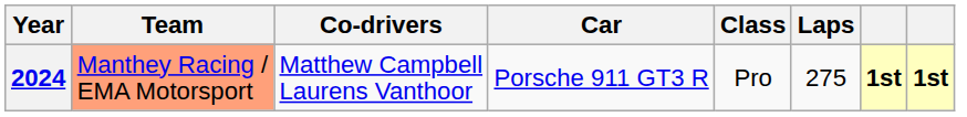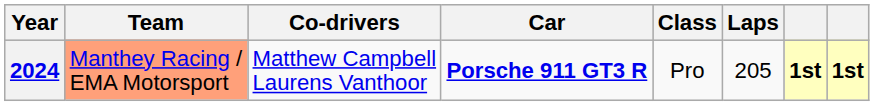2024 | Car: normal -> bold
2024 | Laps: 275 -> 205
